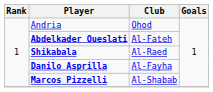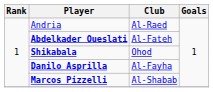Andria | Club: Ohod -> Al-Raed
Shikabala | Club: Al-Raed -> Ohod
